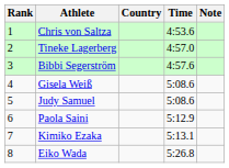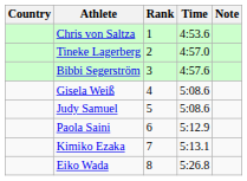columns swapped: Rank <-> Country
